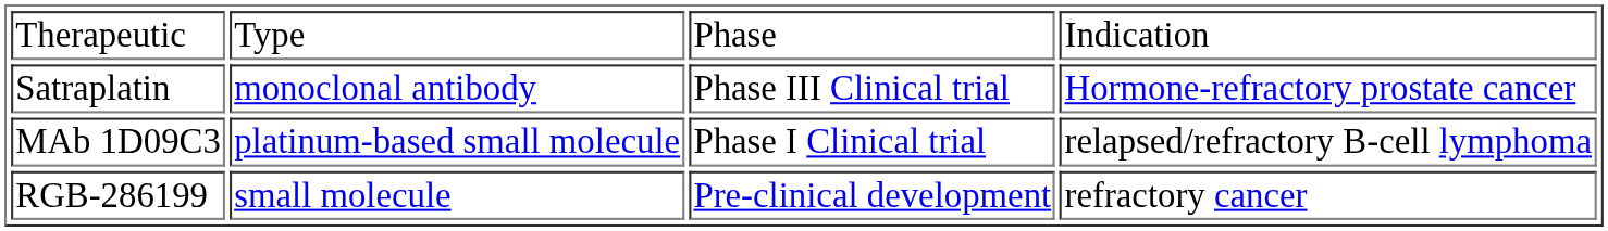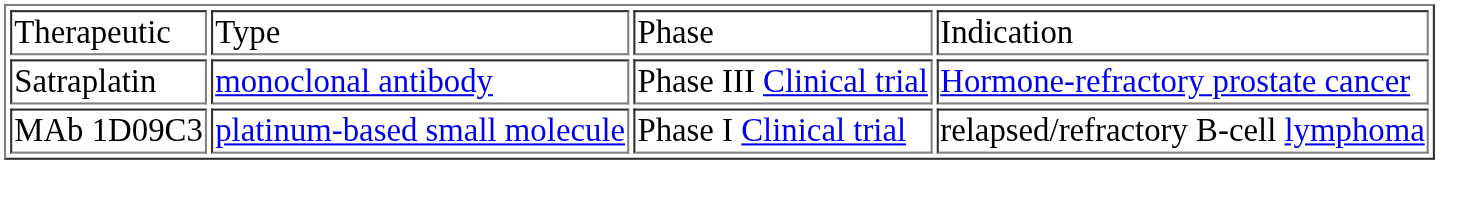- row: RGB-286199 | small molecule | Pre-clinical development | refractory cancer
